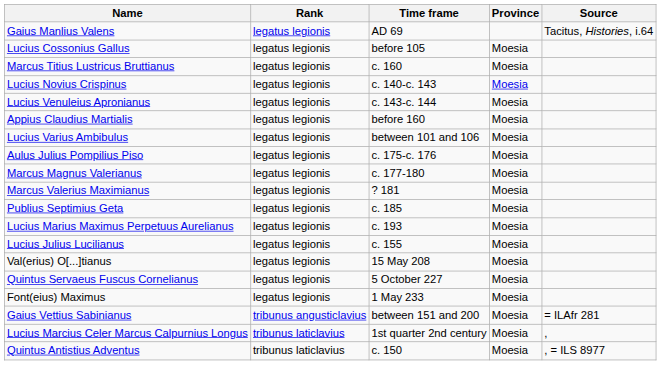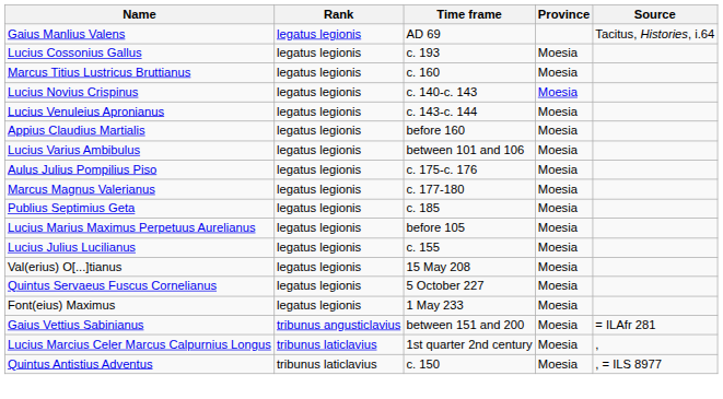Lucius Cossonius Gallus | Time frame: before 105 -> c. 193
- row: Marcus Valerius Maximianus | legatus legionis | ? 181 | Moesia
Lucius Marius Maximus Perpetuus Aurelianus | Time frame: c. 193 -> before 105
